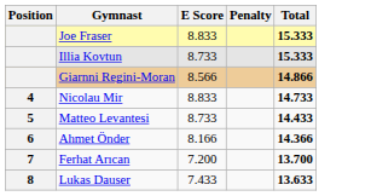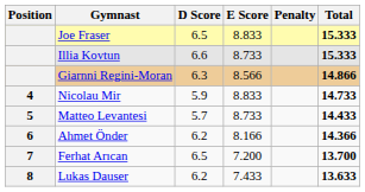+ column: D Score | 6.5 | 6.6 | 6.3 | 5.9 | 5.7 | 6.2 | 6.5 | 6.2
